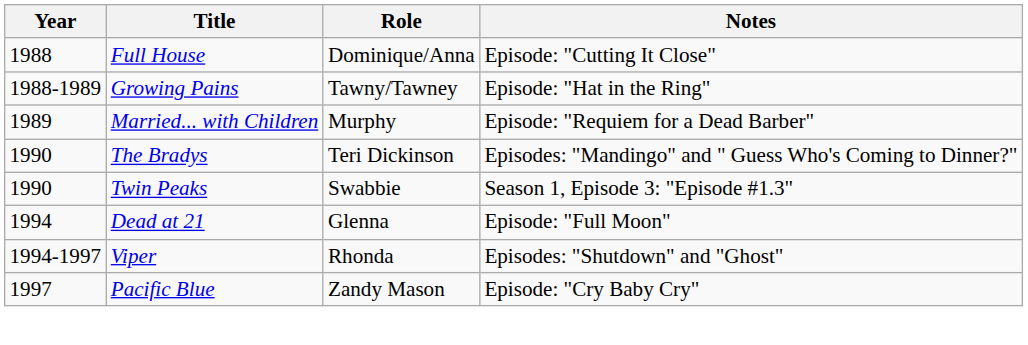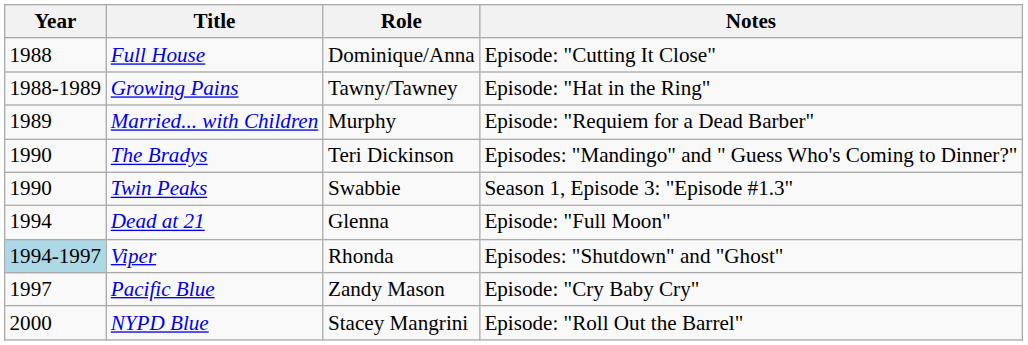Viper | Year: no background -> lightblue background
+ row: 2000 | NYPD Blue | Stacey Mangrini | Episode: "Roll Out the Barrel"
